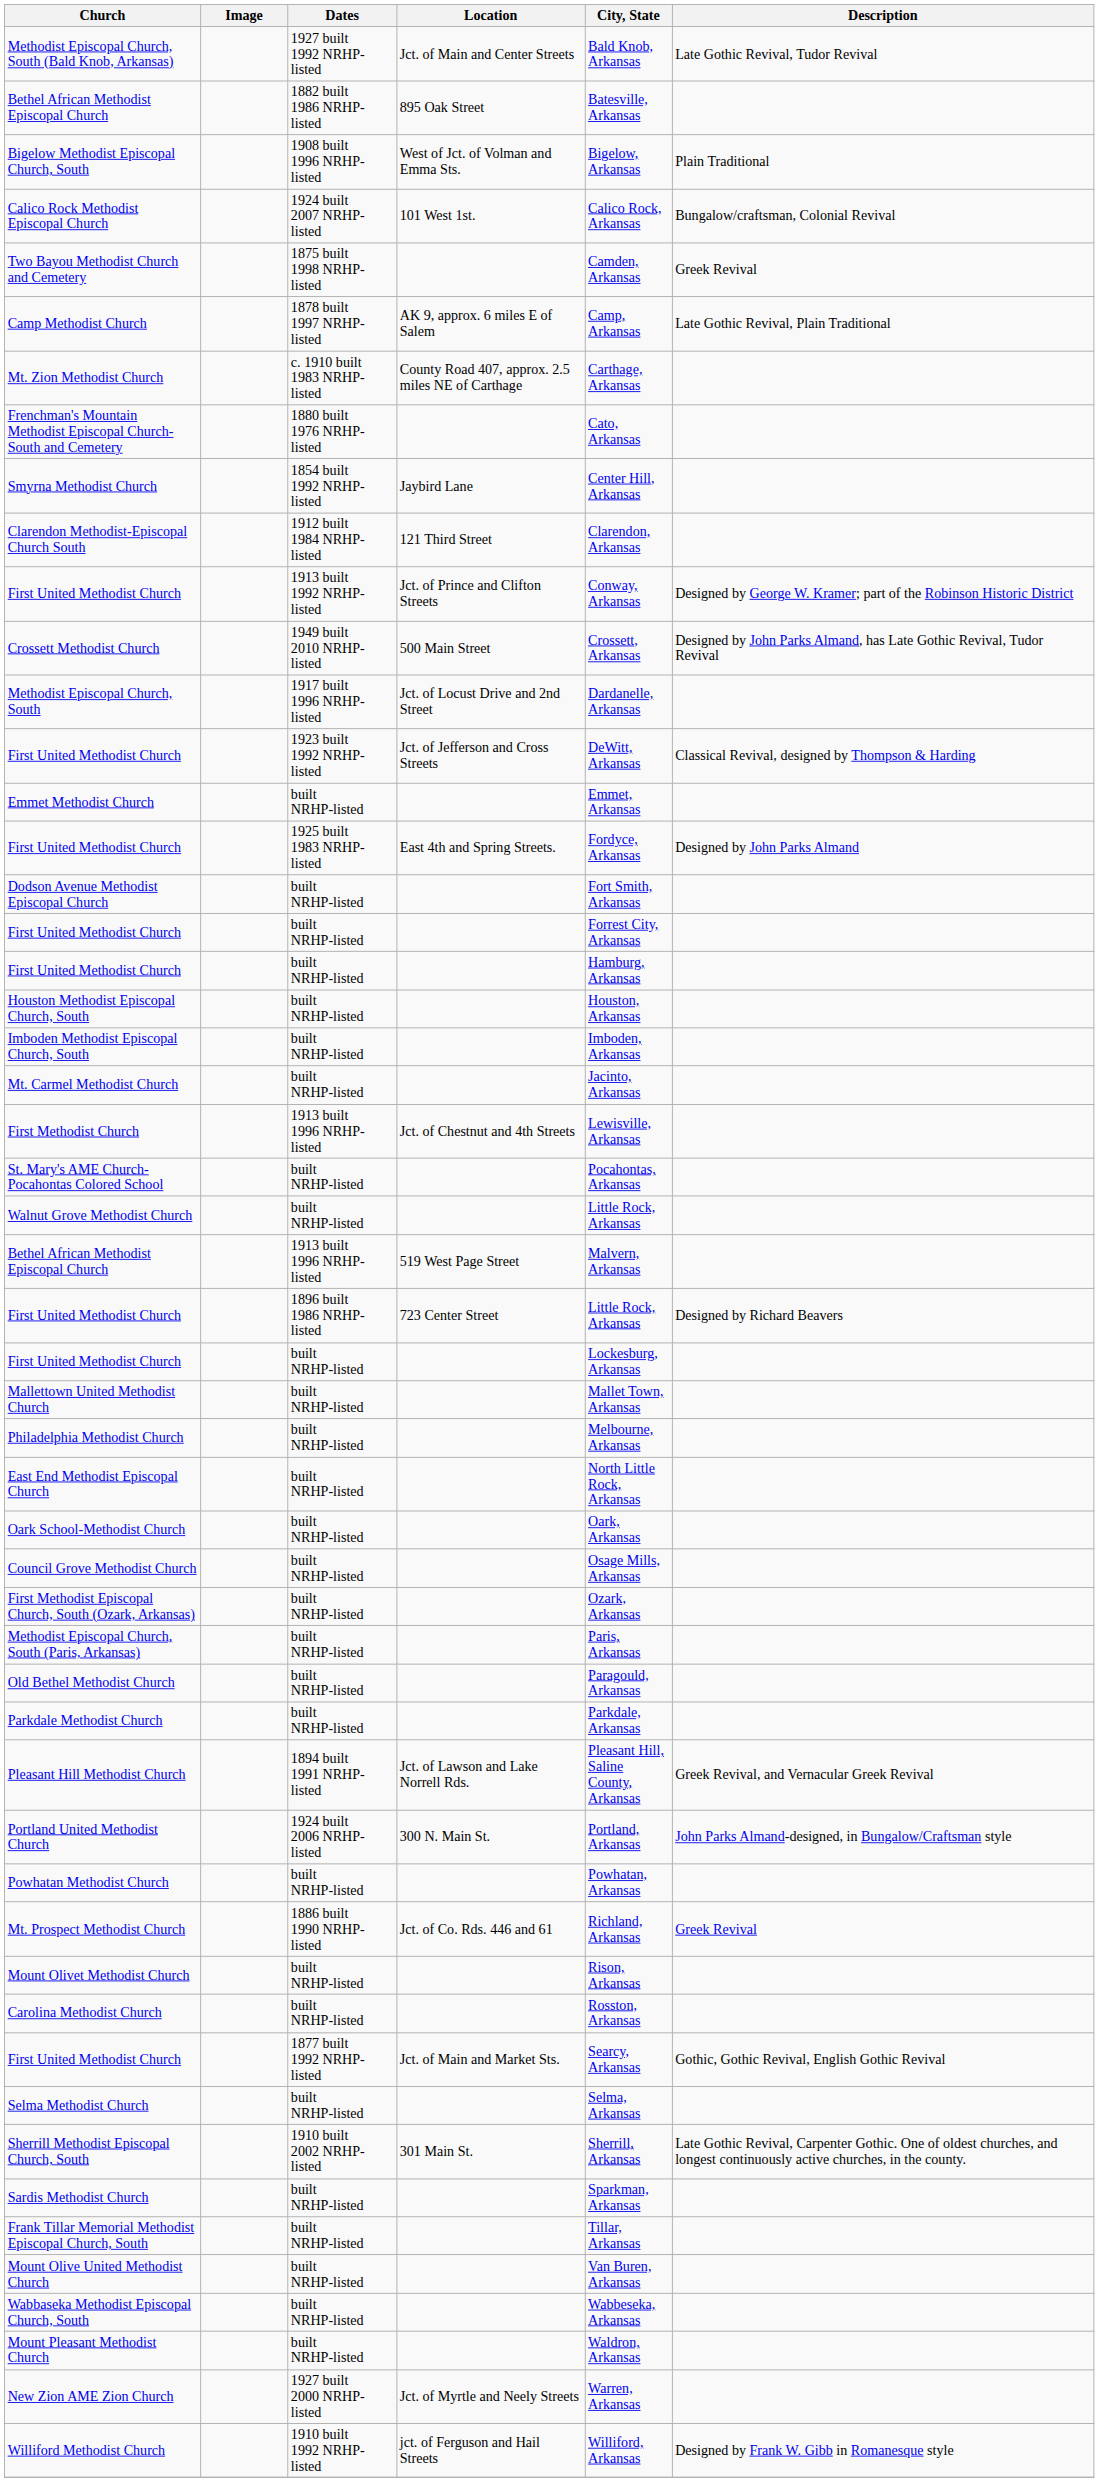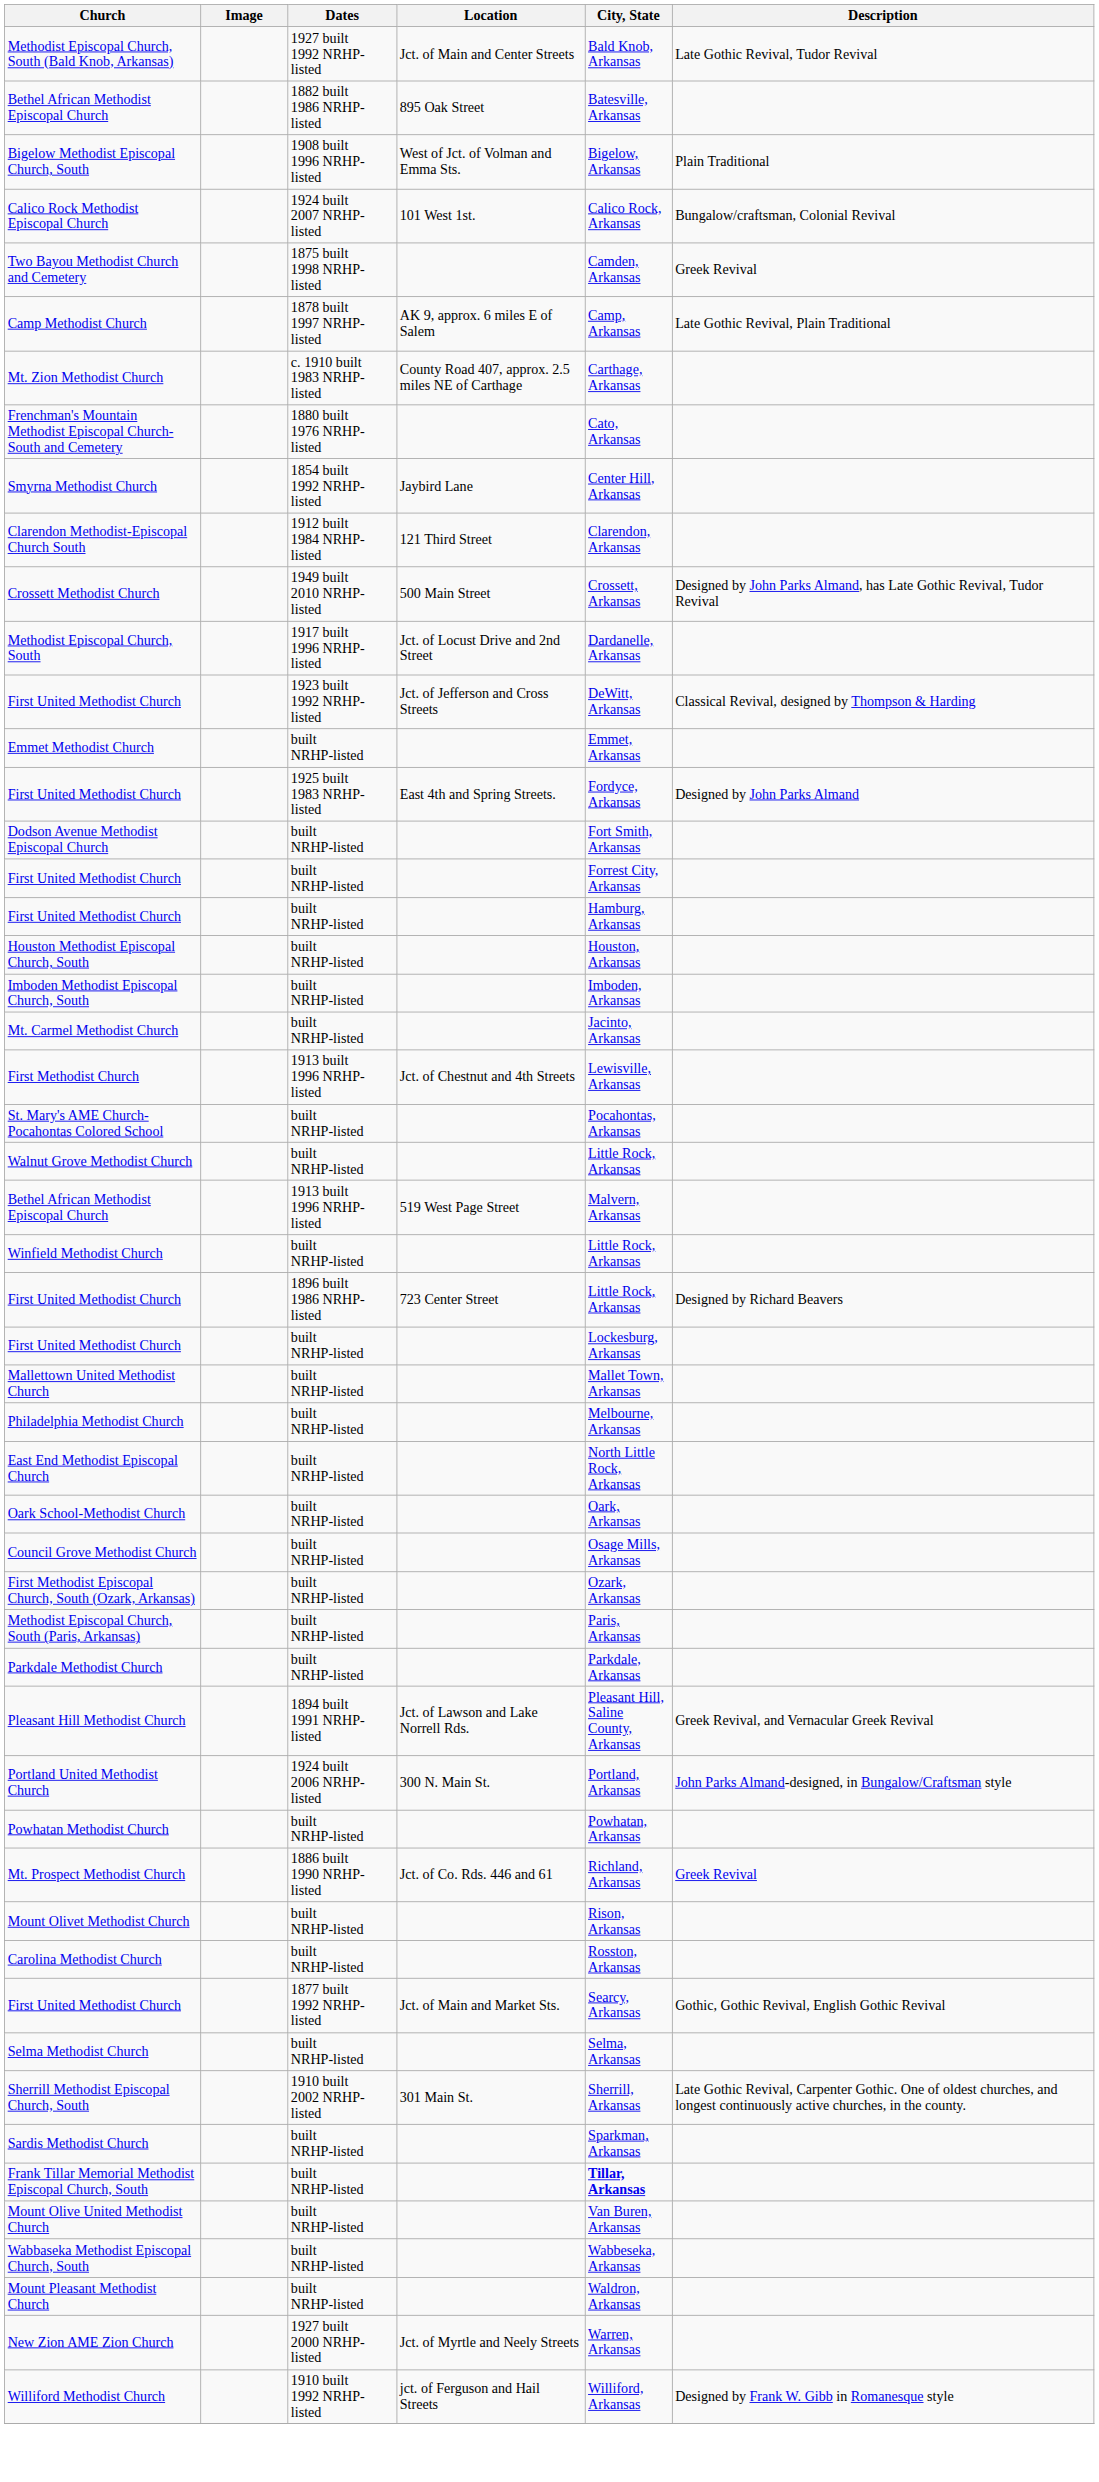- row: First United Methodist Church | 1913 built 1992 NRHP-listed | Jct. of Prince and Clifton Streets | Conway, Arkansas | Designed by George W. Kramer; part of the Robinson Historic District
+ row: Winfield Methodist Church | built NRHP-listed | Little Rock, Arkansas
- row: Old Bethel Methodist Church | built NRHP-listed | Paragould, Arkansas
Frank Tillar Memorial Methodist Episcopal Church, South | City, State: normal -> bold
